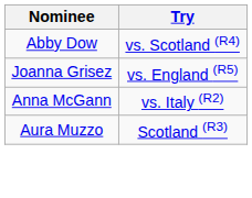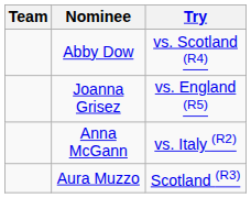+ column: Team
